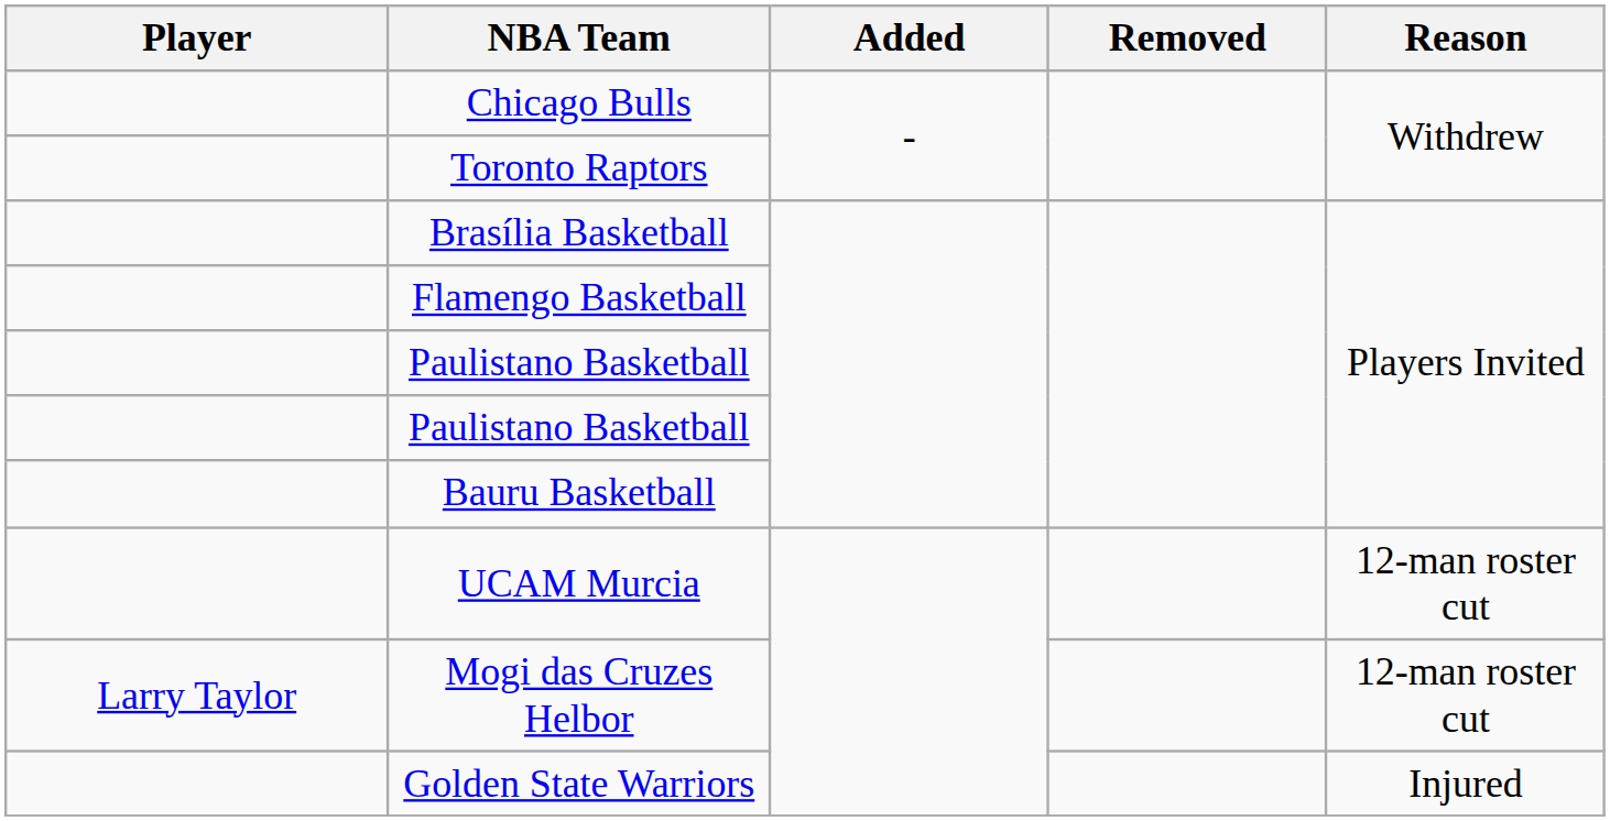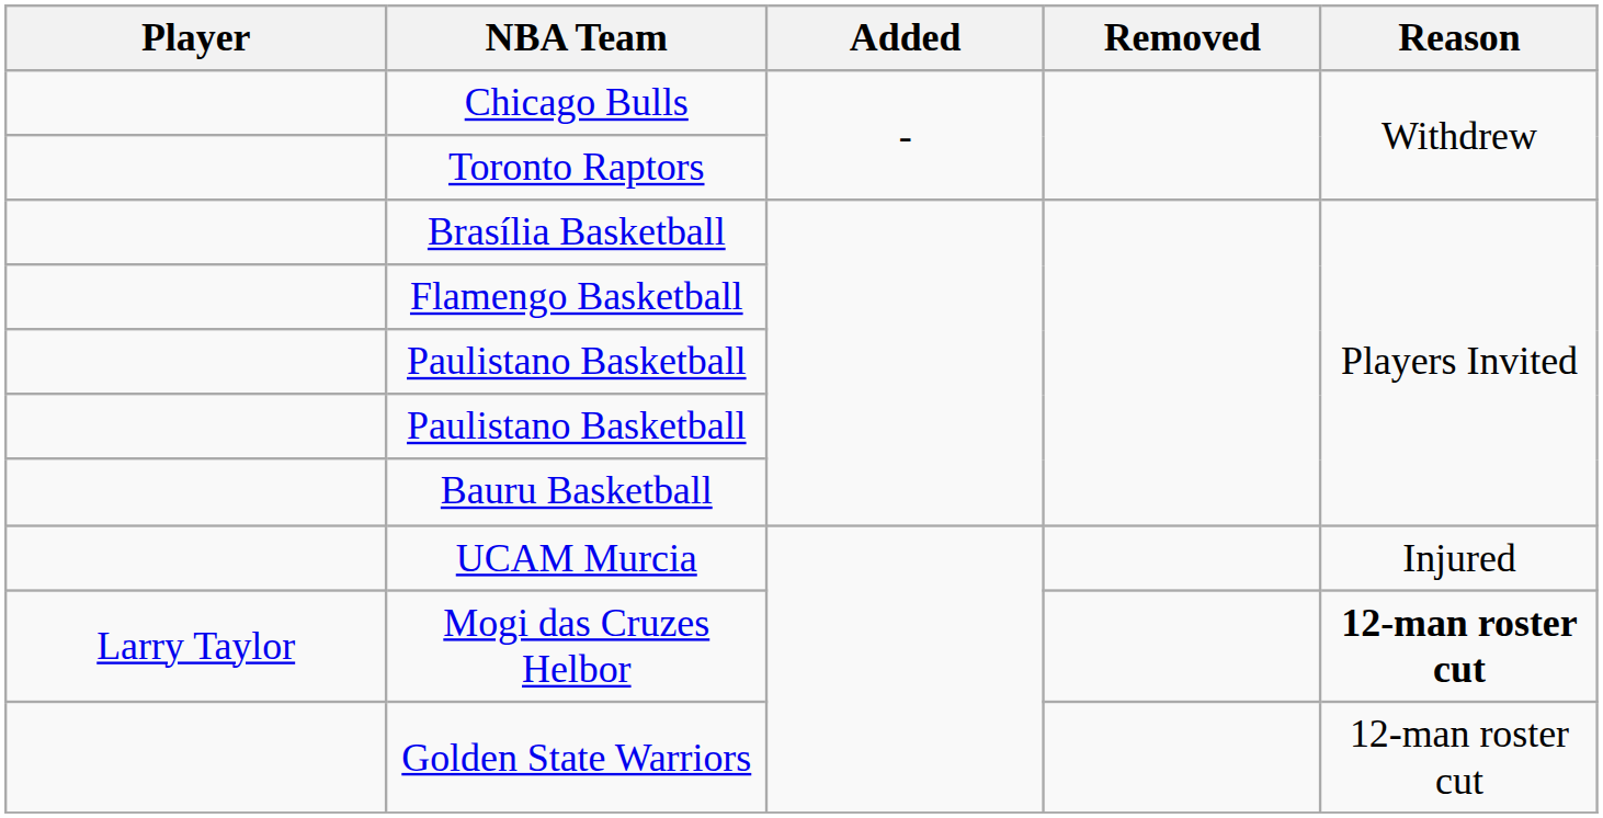UCAM Murcia | Reason: 12-man roster cut -> Injured
Mogi das Cruzes Helbor | Reason: normal -> bold
Golden State Warriors | Reason: Injured -> 12-man roster cut
